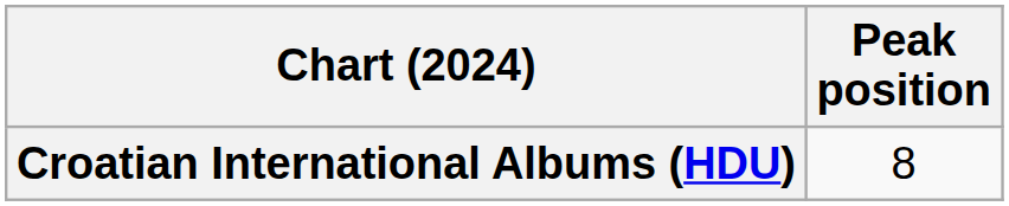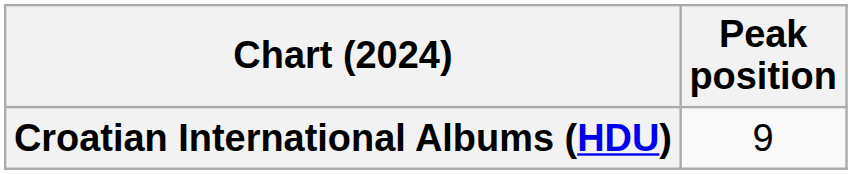Croatian International Albums (HDU) | Peak position: 8 -> 9
